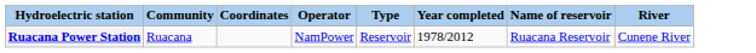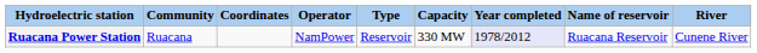+ column: Capacity | 330 MW
Ruacana Power Station | Year completed: no background -> lavender background
